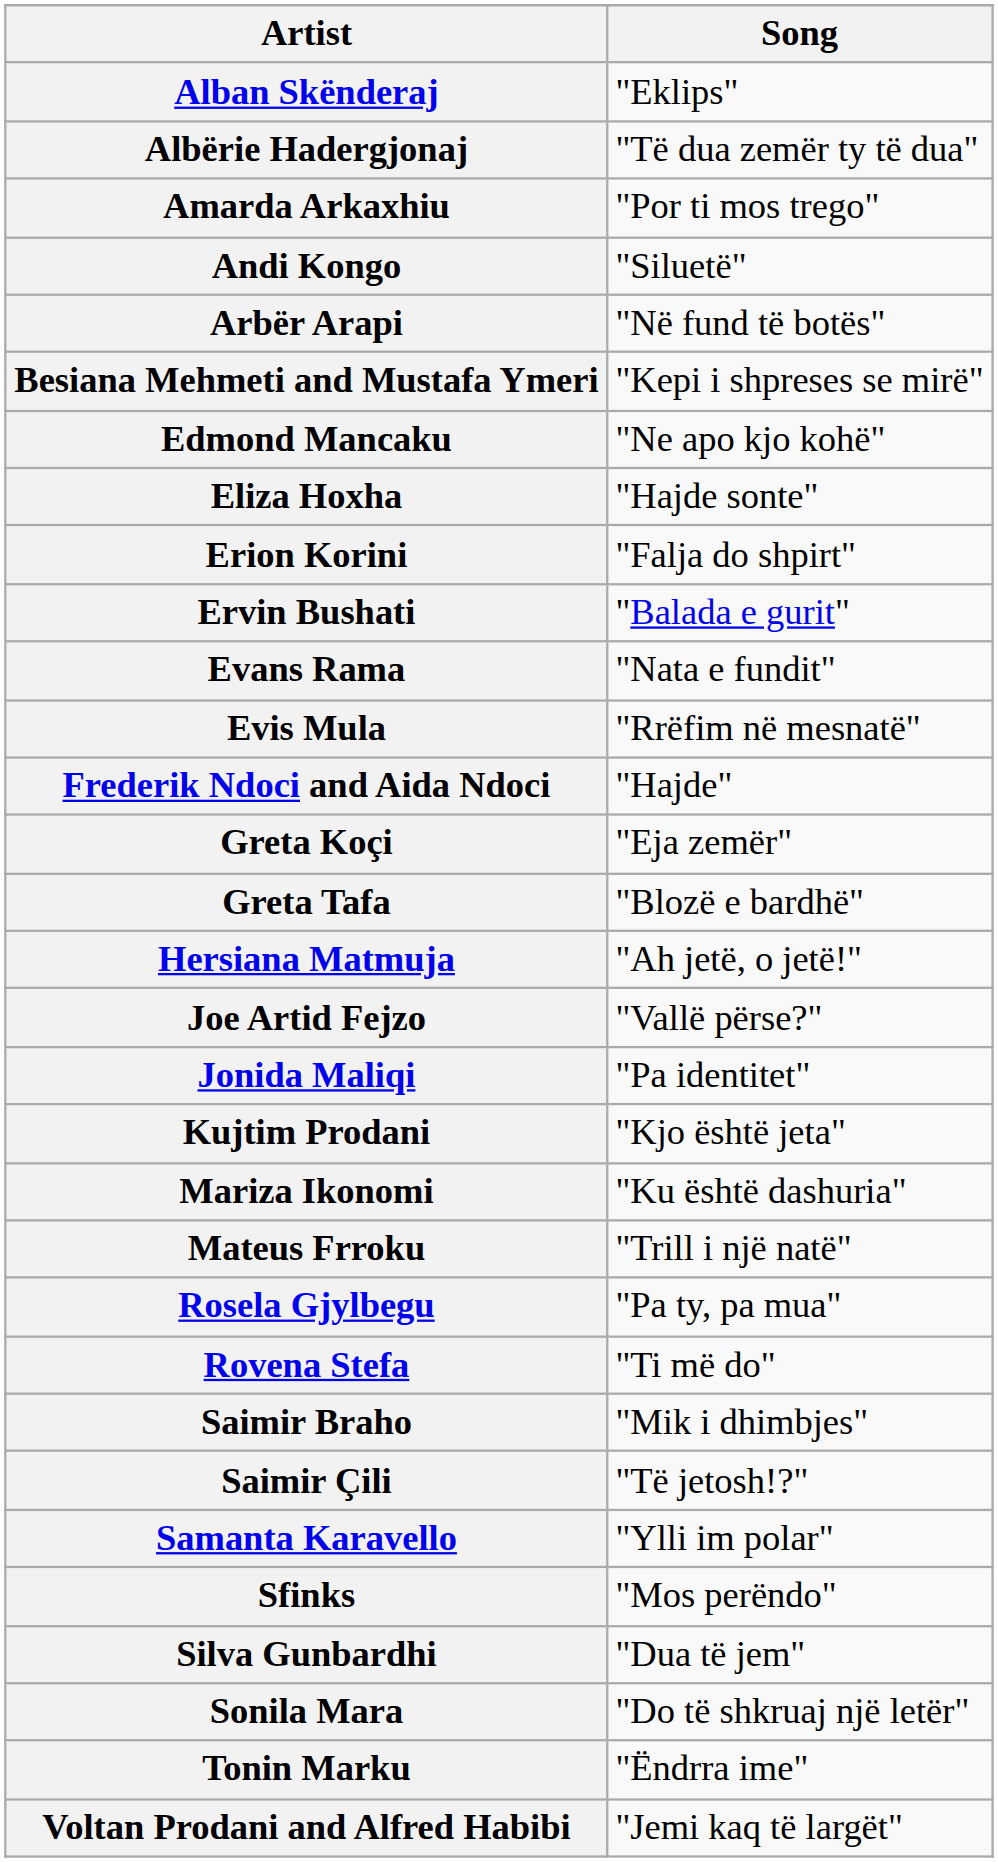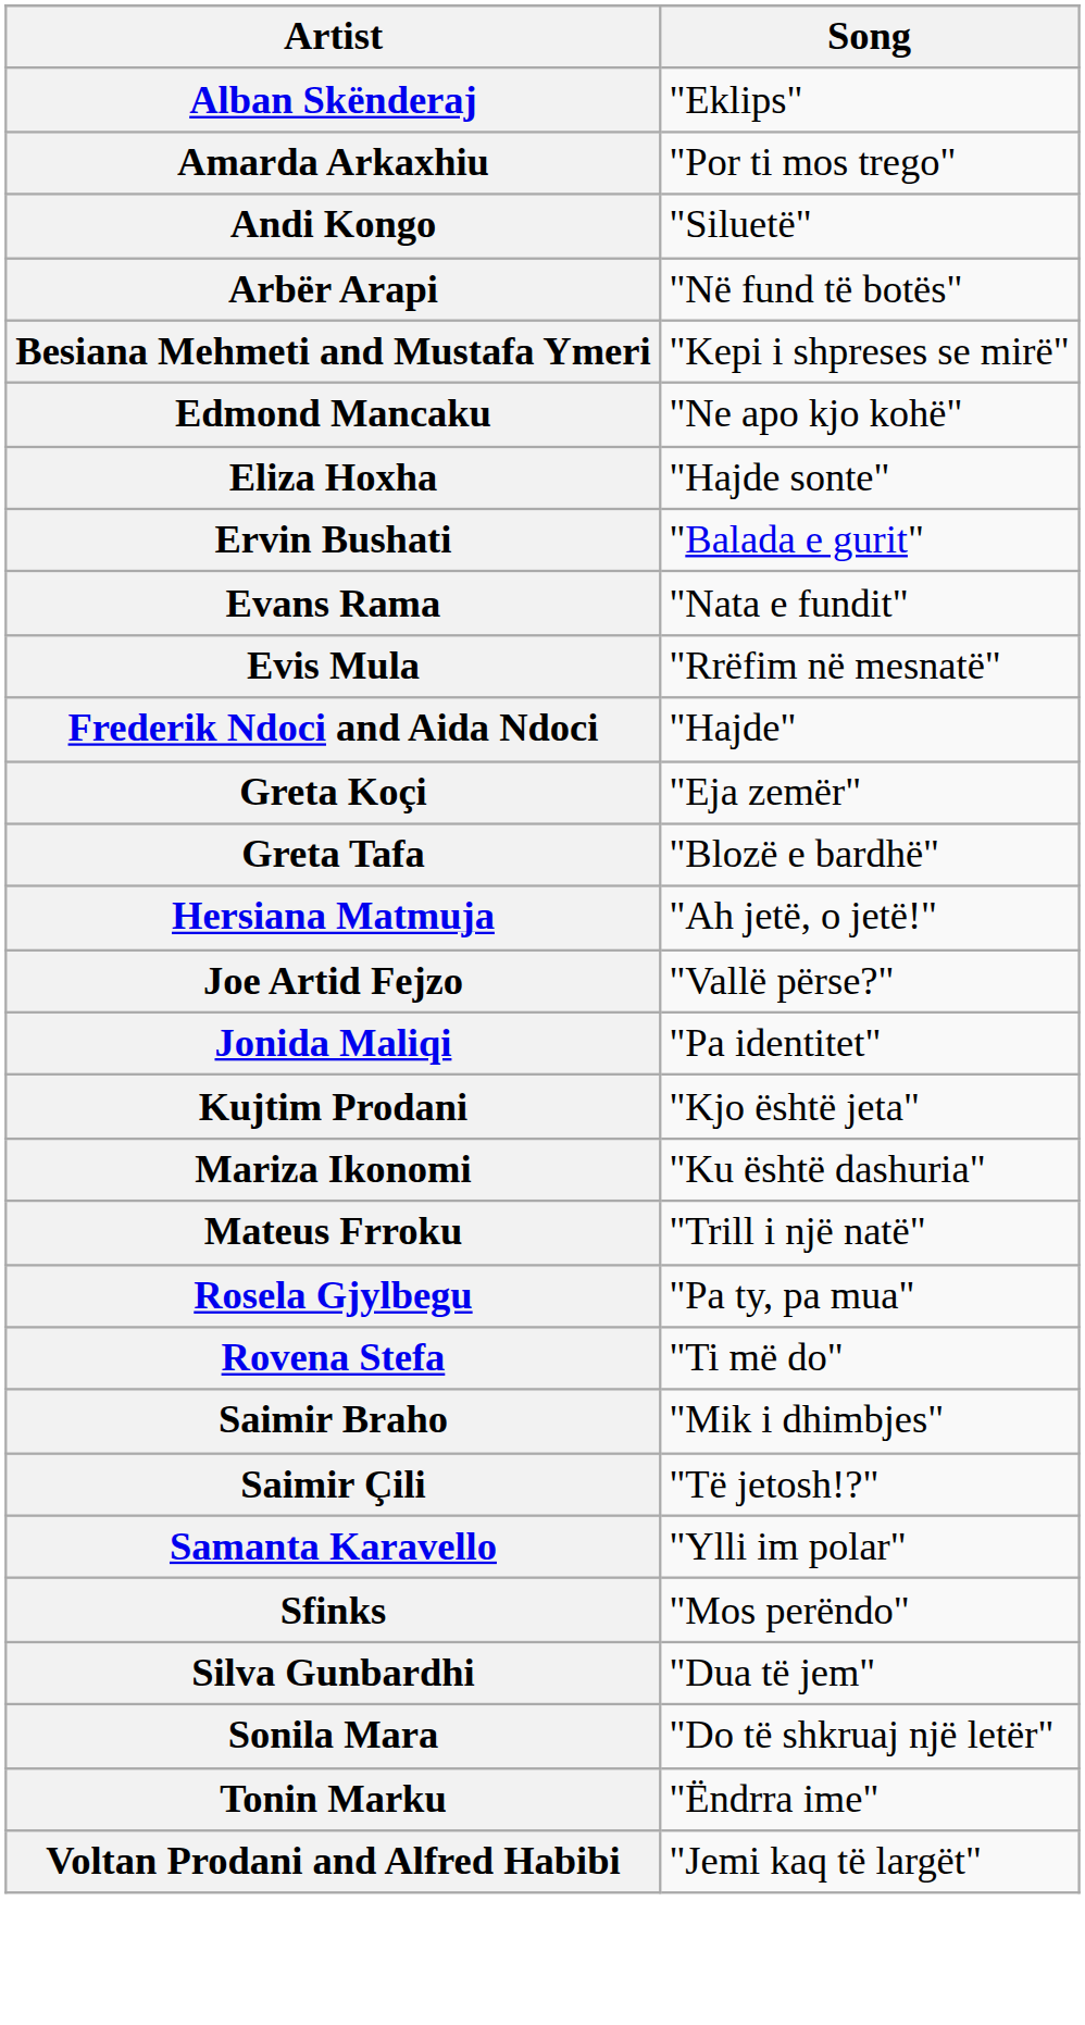- row: Albërie Hadergjonaj | "Të dua zemër ty të dua"
- row: Erion Korini | "Falja do shpirt"
